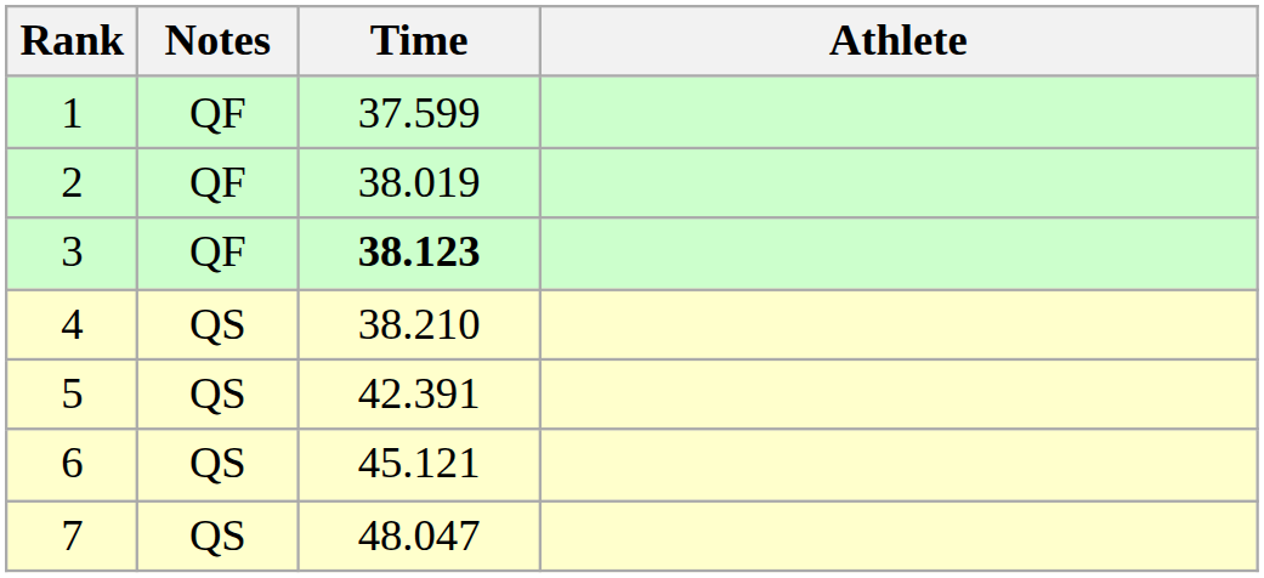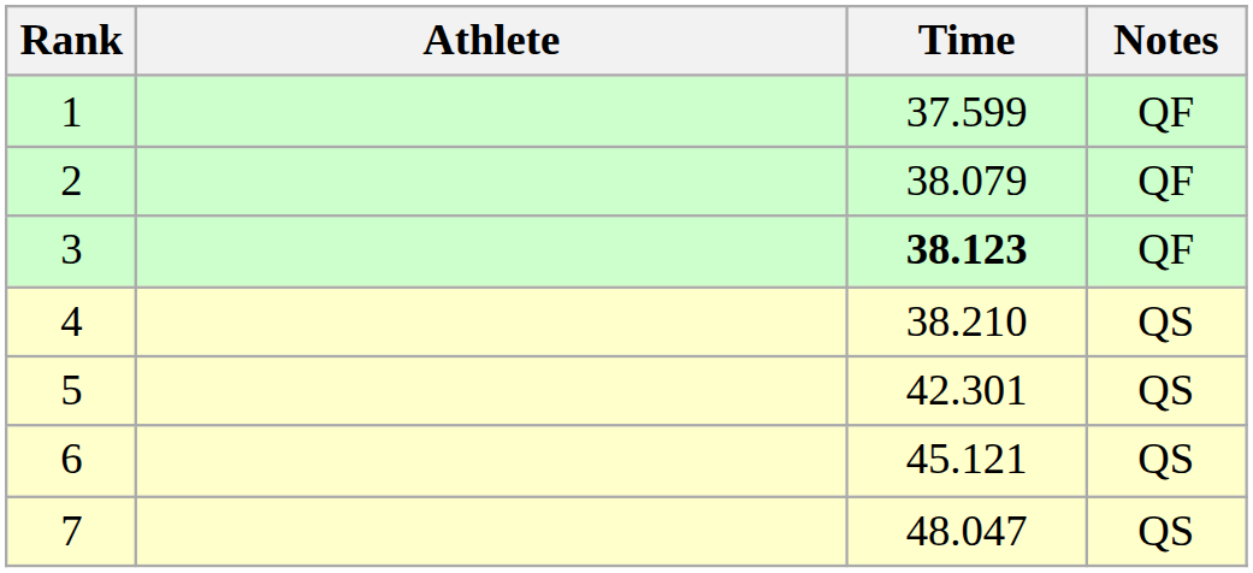columns swapped: Athlete <-> Notes
2 | Time: 38.019 -> 38.079
5 | Time: 42.391 -> 42.301
